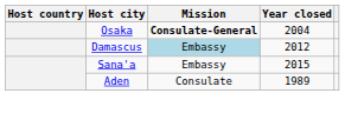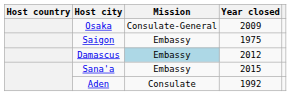Osaka | Mission: bold -> normal
Osaka | Year closed: 2004 -> 2009
+ row: Saigon | Embassy | 1975
Aden | Year closed: 1989 -> 1992
